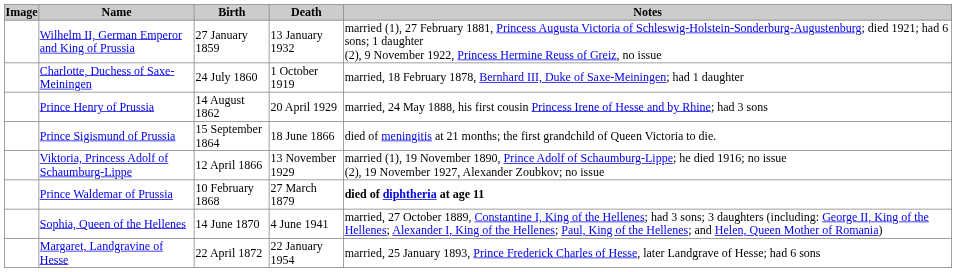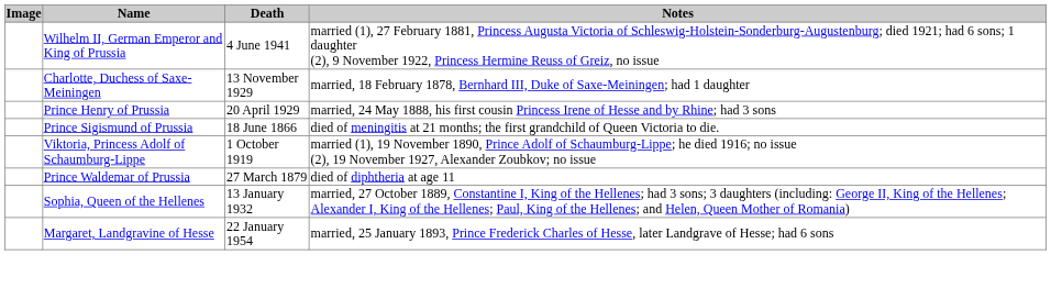- column: Birth | 27 January 1859 | 24 July 1860 | 14 August 1862 | 15 September 1864 | 12 April 1866 | 10 February 1868 | 14 June 1870 | 22 April 1872
Wilhelm II, German Emperor and King of Prussia | Death: 13 January 1932 -> 4 June 1941
Charlotte, Duchess of Saxe-Meiningen | Death: 1 October 1919 -> 13 November 1929
Viktoria, Princess Adolf of Schaumburg-Lippe | Death: 13 November 1929 -> 1 October 1919
Prince Waldemar of Prussia | Notes: bold -> normal
Sophia, Queen of the Hellenes | Death: 4 June 1941 -> 13 January 1932
